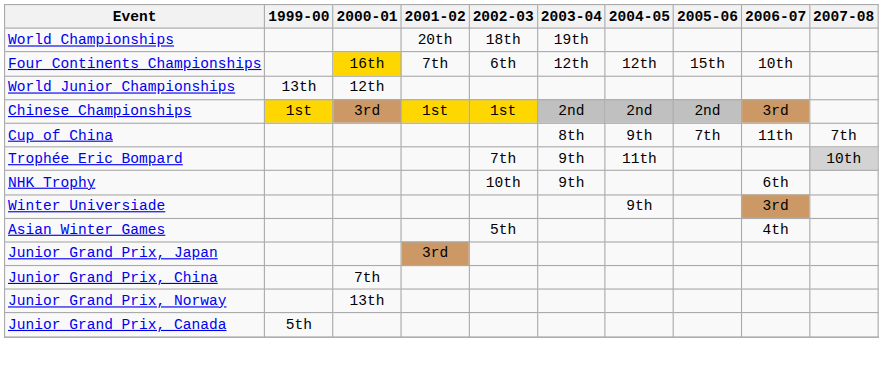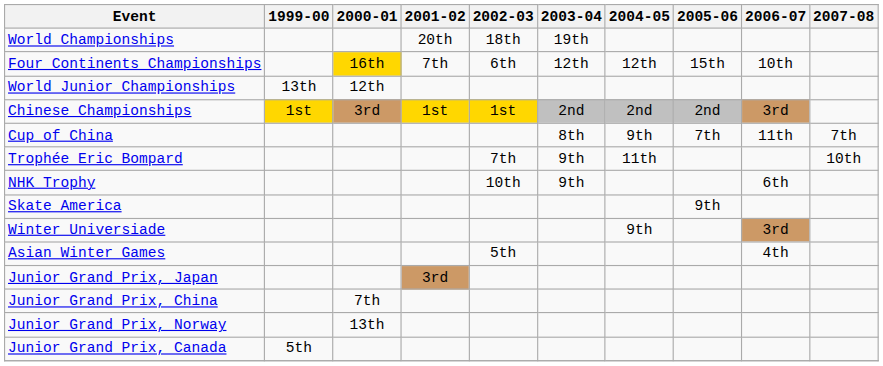Trophée Eric Bompard | 2007-08: lightgrey background -> no background
+ row: Skate America | 9th
